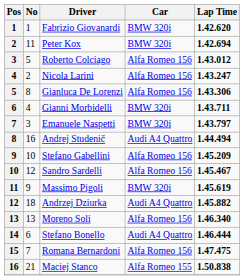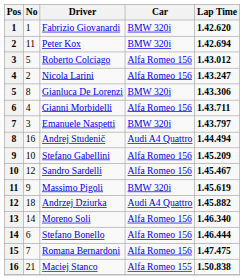Gianluca De Lorenzi | Car: Alfa Romeo 156 -> BMW 320i
Gianni Morbidelli | Car: BMW 320i -> Alfa Romeo 156
Moreno Soli | No: 13 -> 14
Stefano Bonello | Car: Audi A4 Quattro -> Alfa Romeo 156
